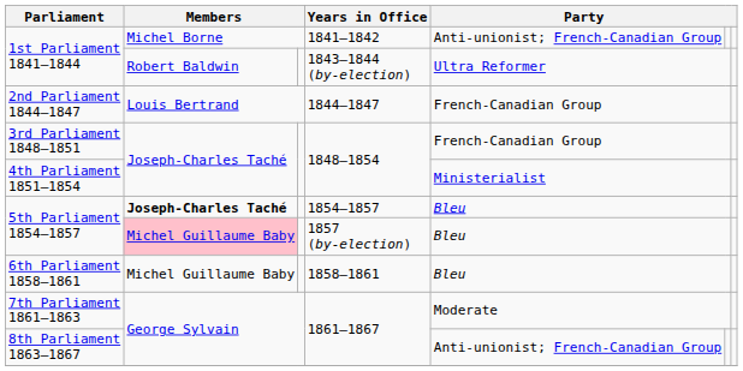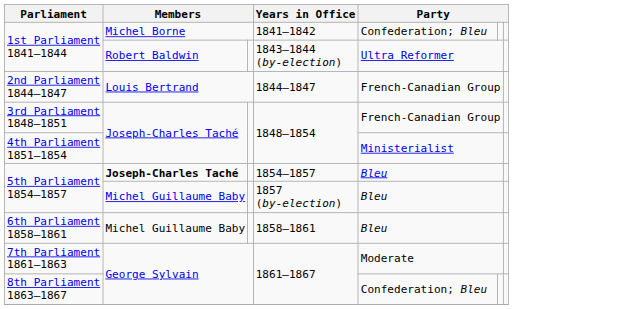1st Parliament 1841–1844 / 1841–1842 | column 5: Anti-unionist; French-Canadian Group -> Confederation; Bleu
5th Parliament 1854–1857 / 1857 (by-election) | column 2: pink background -> no background
8th Parliament 1863–1867 | column 5: Anti-unionist; French-Canadian Group -> Confederation; Bleu
